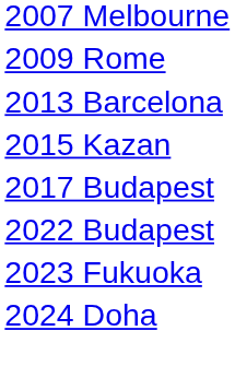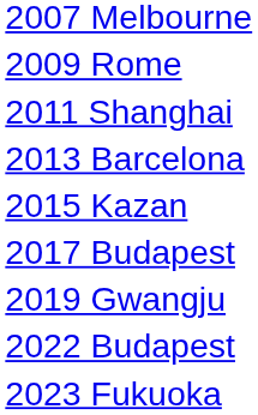+ row: 2011 Shanghai
+ row: 2019 Gwangju
- row: 2024 Doha
